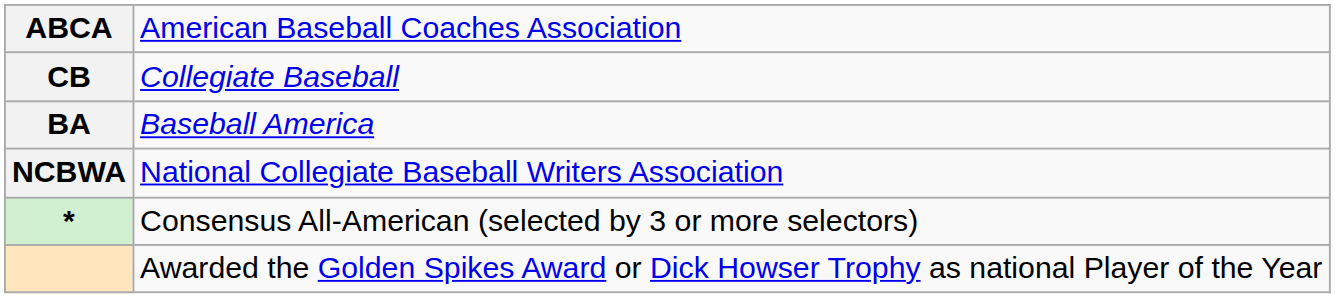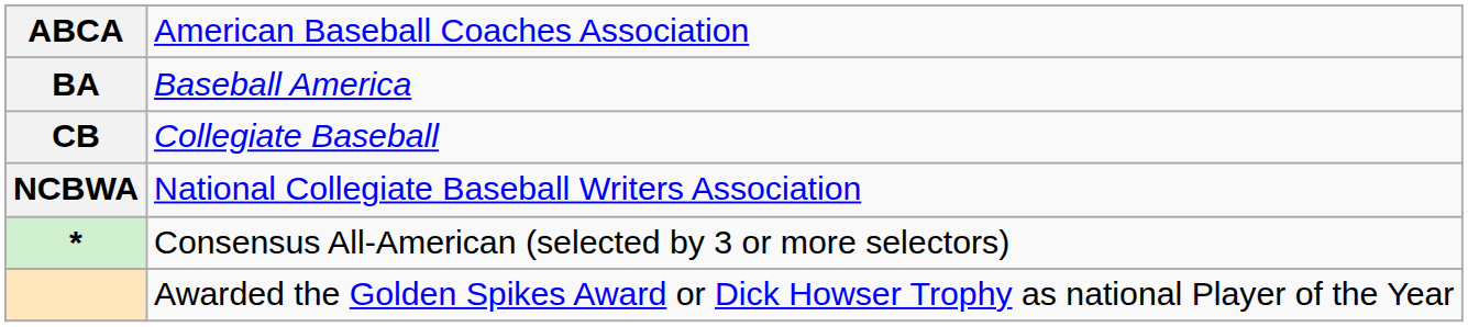rows swapped: BA <-> CB
